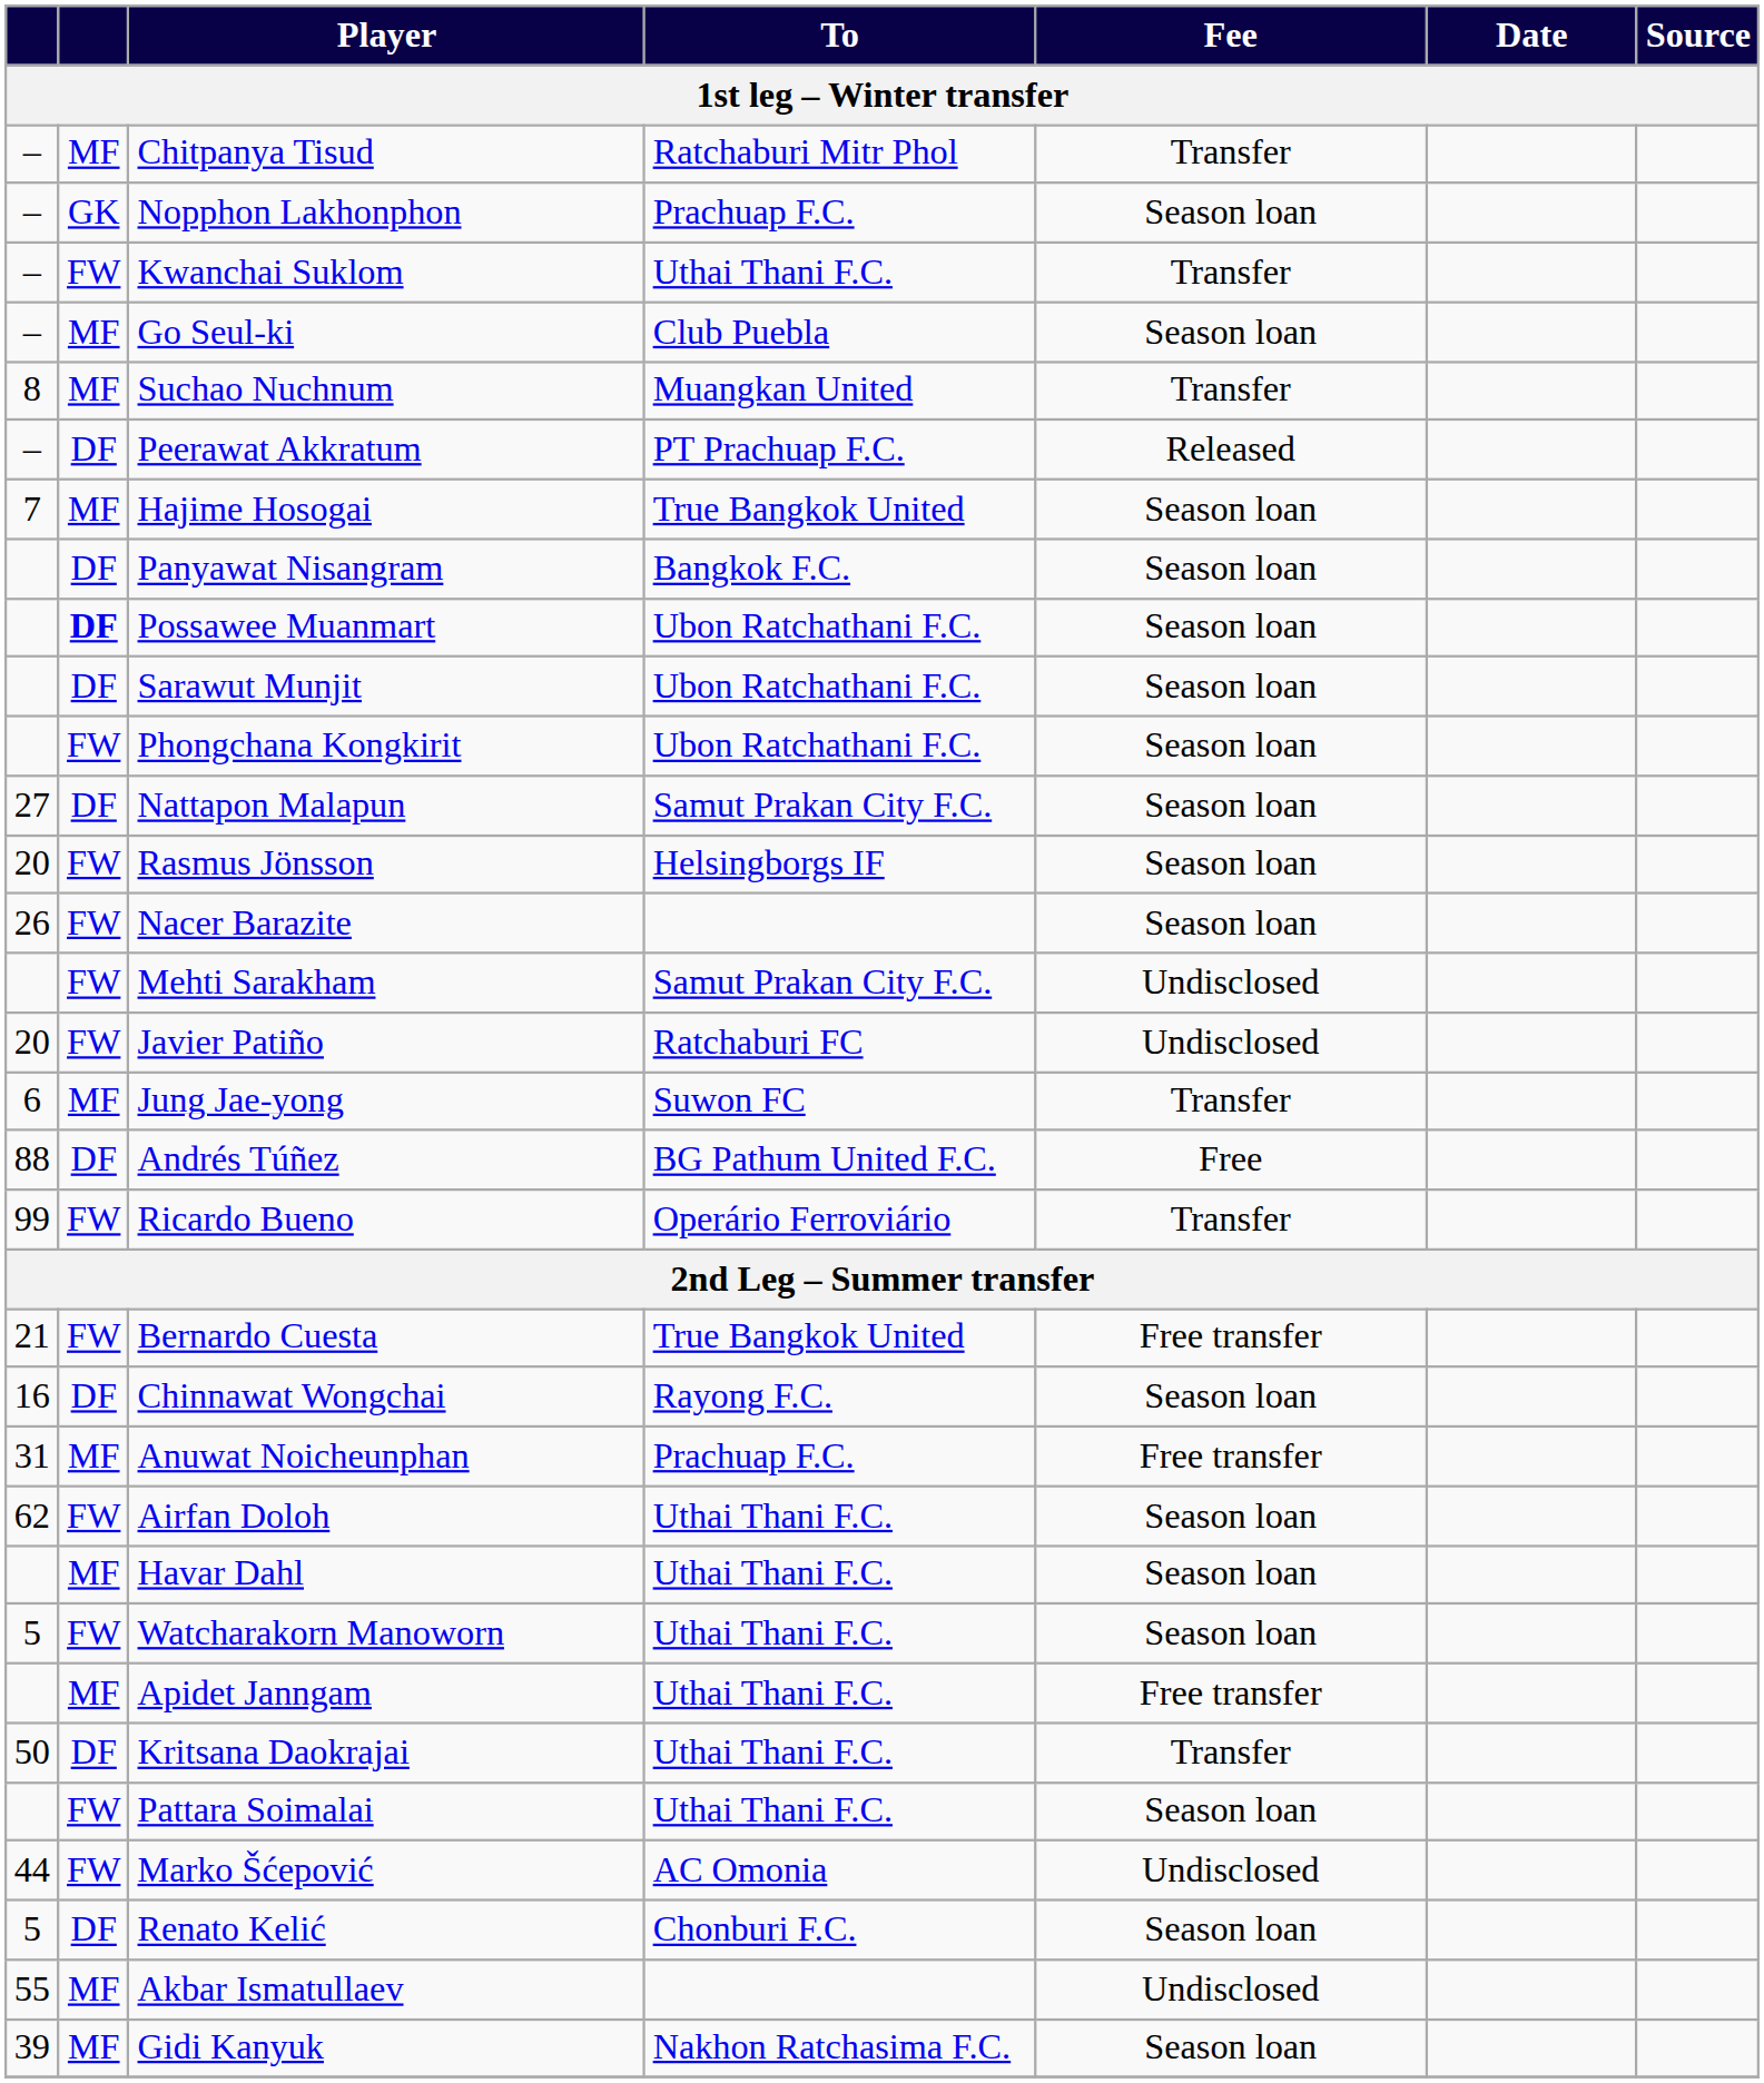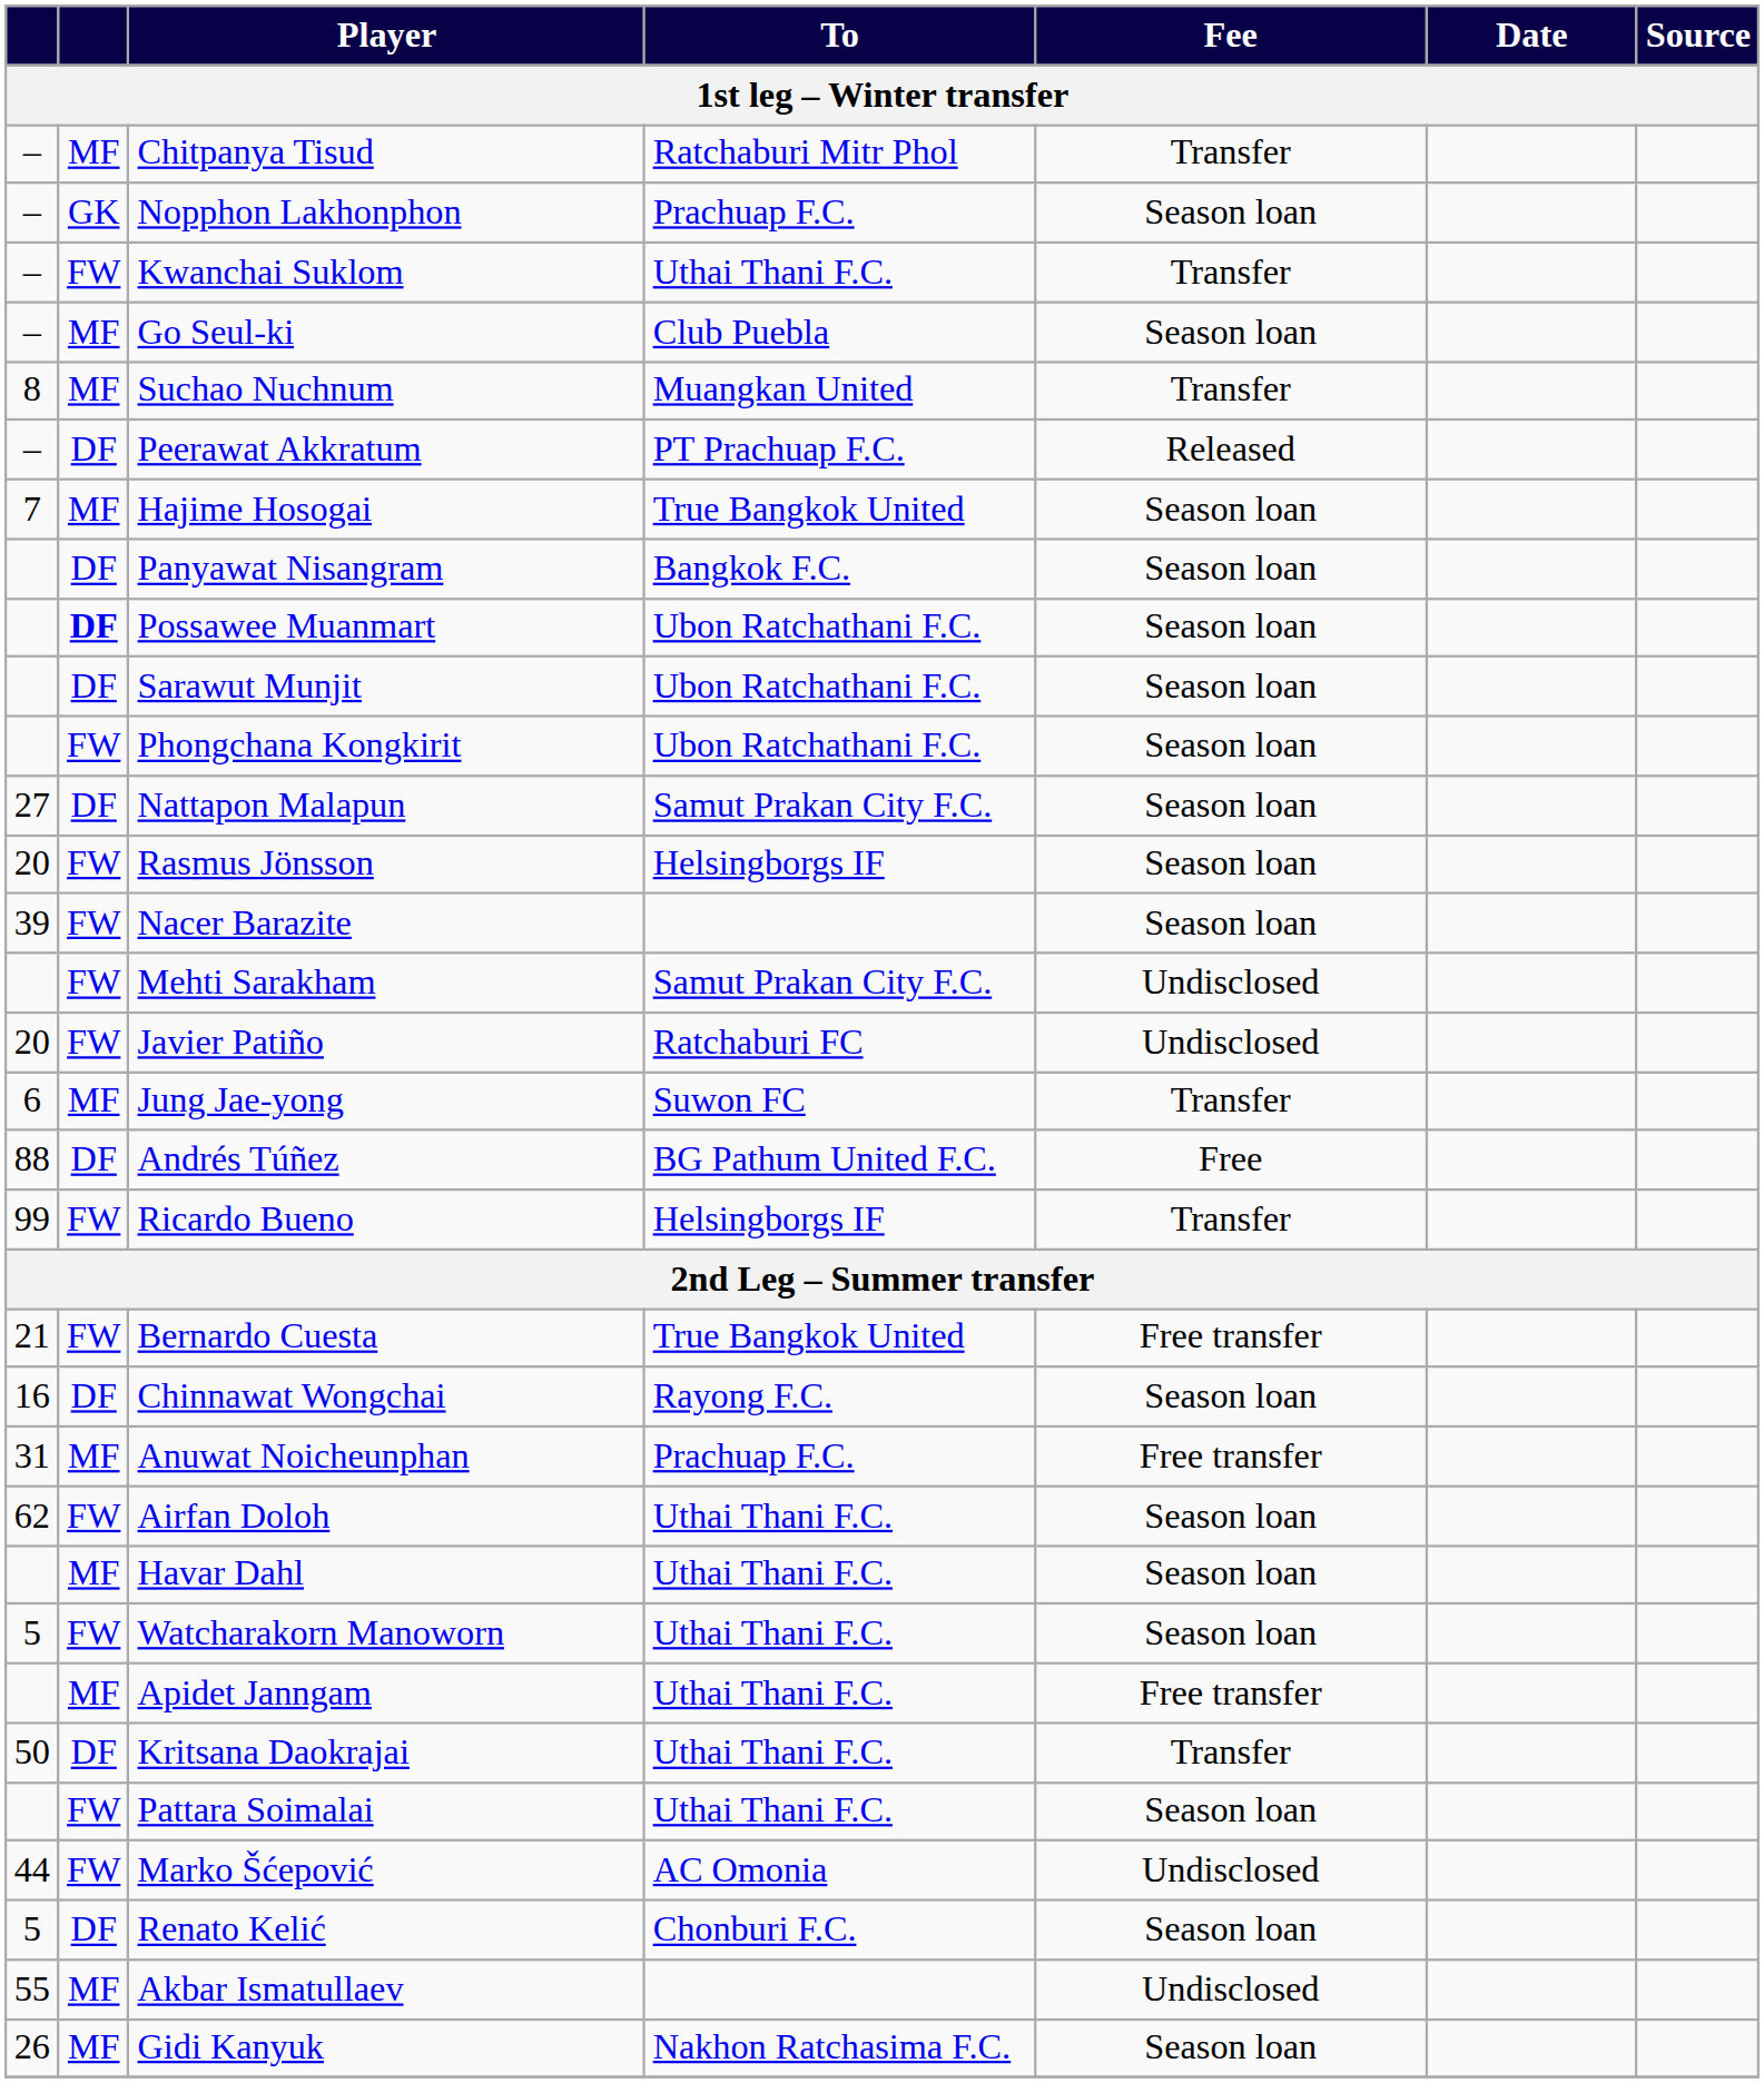Nacer Barazite | column 1: 26 -> 39
Ricardo Bueno | To: Operário Ferroviário -> Helsingborgs IF
Gidi Kanyuk | column 1: 39 -> 26
